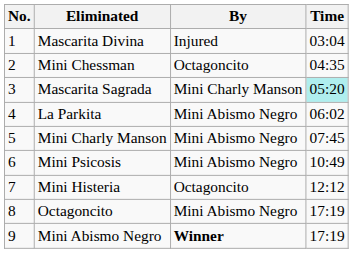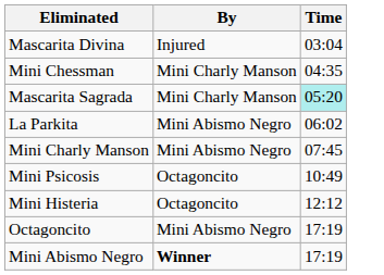- column: No. | 1 | 2 | 3 | 4 | 5 | 6 | 7 | 8 | 9
Mini Chessman | By: Octagoncito -> Mini Charly Manson
Mini Psicosis | By: Mini Abismo Negro -> Octagoncito
